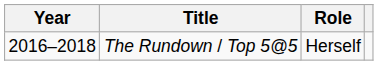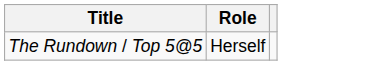- column: Year | 2016–2018
